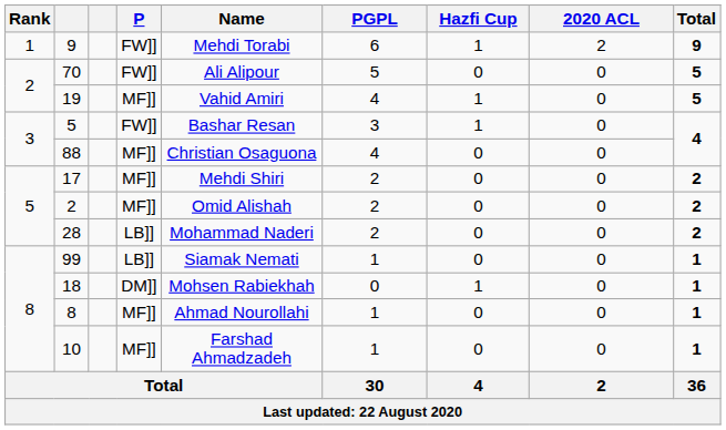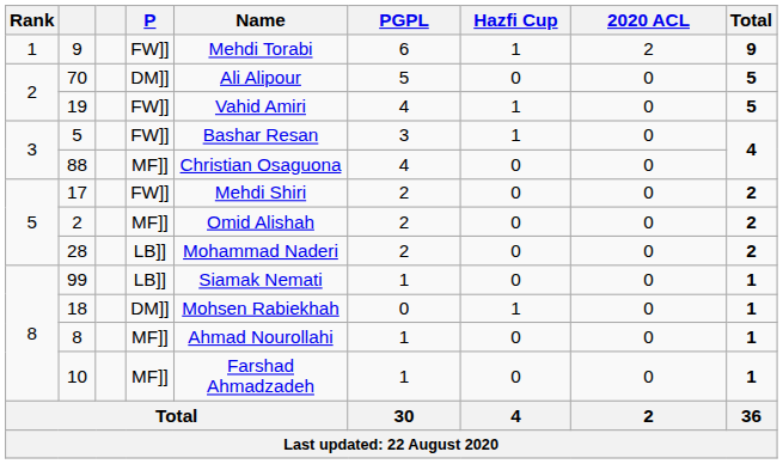70 | P: FW]] -> DM]]
19 | P: MF]] -> FW]]
17 | P: MF]] -> FW]]
